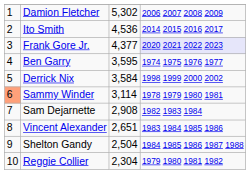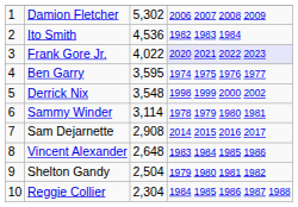Ito Smith | column 4: 2014 2015 2016 2017 -> 1982 1983 1984
Frank Gore Jr. | column 3: 4,377 -> 4,022
Derrick Nix | column 3: 3,584 -> 3,548
Sammy Winder | column 1: lightsalmon background -> no background
Sam Dejarnette | column 4: 1982 1983 1984 -> 2014 2015 2016 2017
Vincent Alexander | column 3: 2,651 -> 2,648
Shelton Gandy | column 4: 1984 1985 1986 1987 1988 -> 1979 1980 1981 1982
Reggie Collier | column 4: 1979 1980 1981 1982 -> 1984 1985 1986 1987 1988
